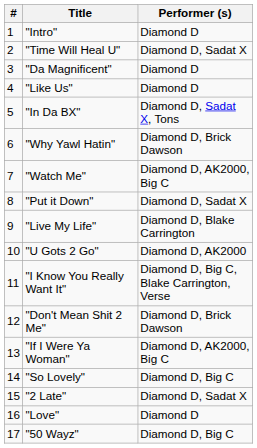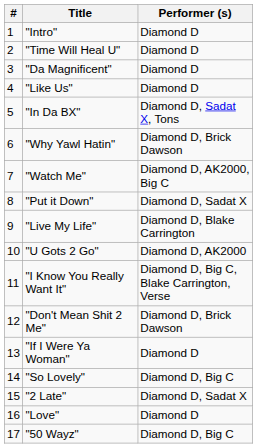"Time Will Heal U" | Performer (s): Diamond D, Sadat X -> Diamond D
"If I Were Ya Woman" | Performer (s): Diamond D, AK2000, Big C -> Diamond D
